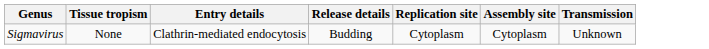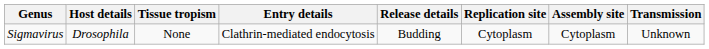+ column: Host details | Drosophila
